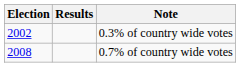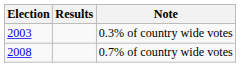0.3% of country wide votes | Election: 2002 -> 2003
